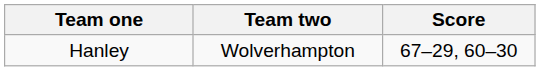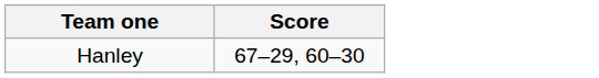- column: Team two | Wolverhampton
